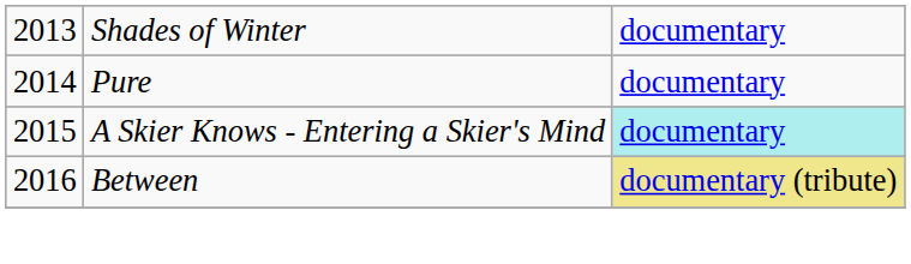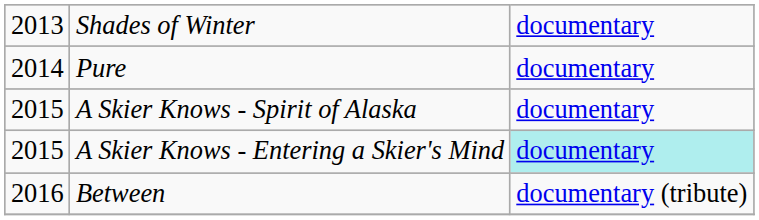+ row: 2015 | A Skier Knows - Spirit of Alaska | documentary
Between | column 3: khaki background -> no background
